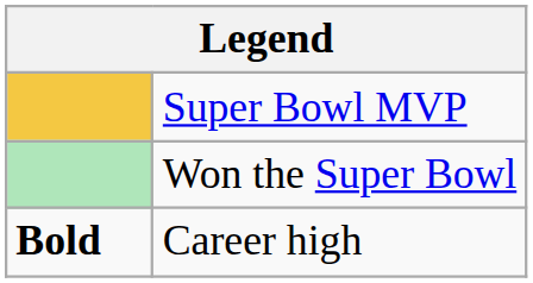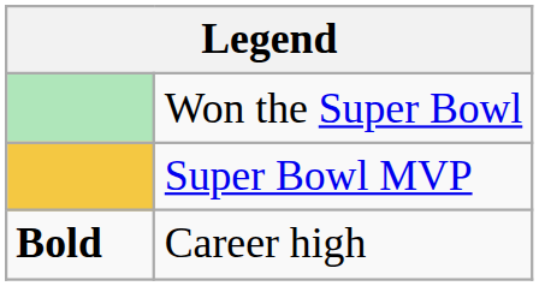rows swapped: Super Bowl MVP <-> Won the Super Bowl
